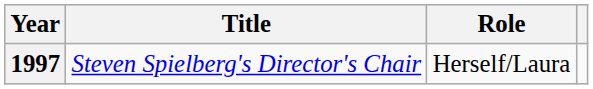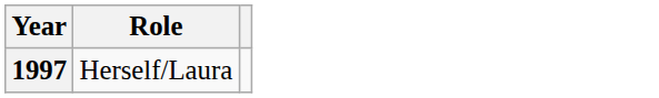- column: Title | Steven Spielberg's Director's Chair
